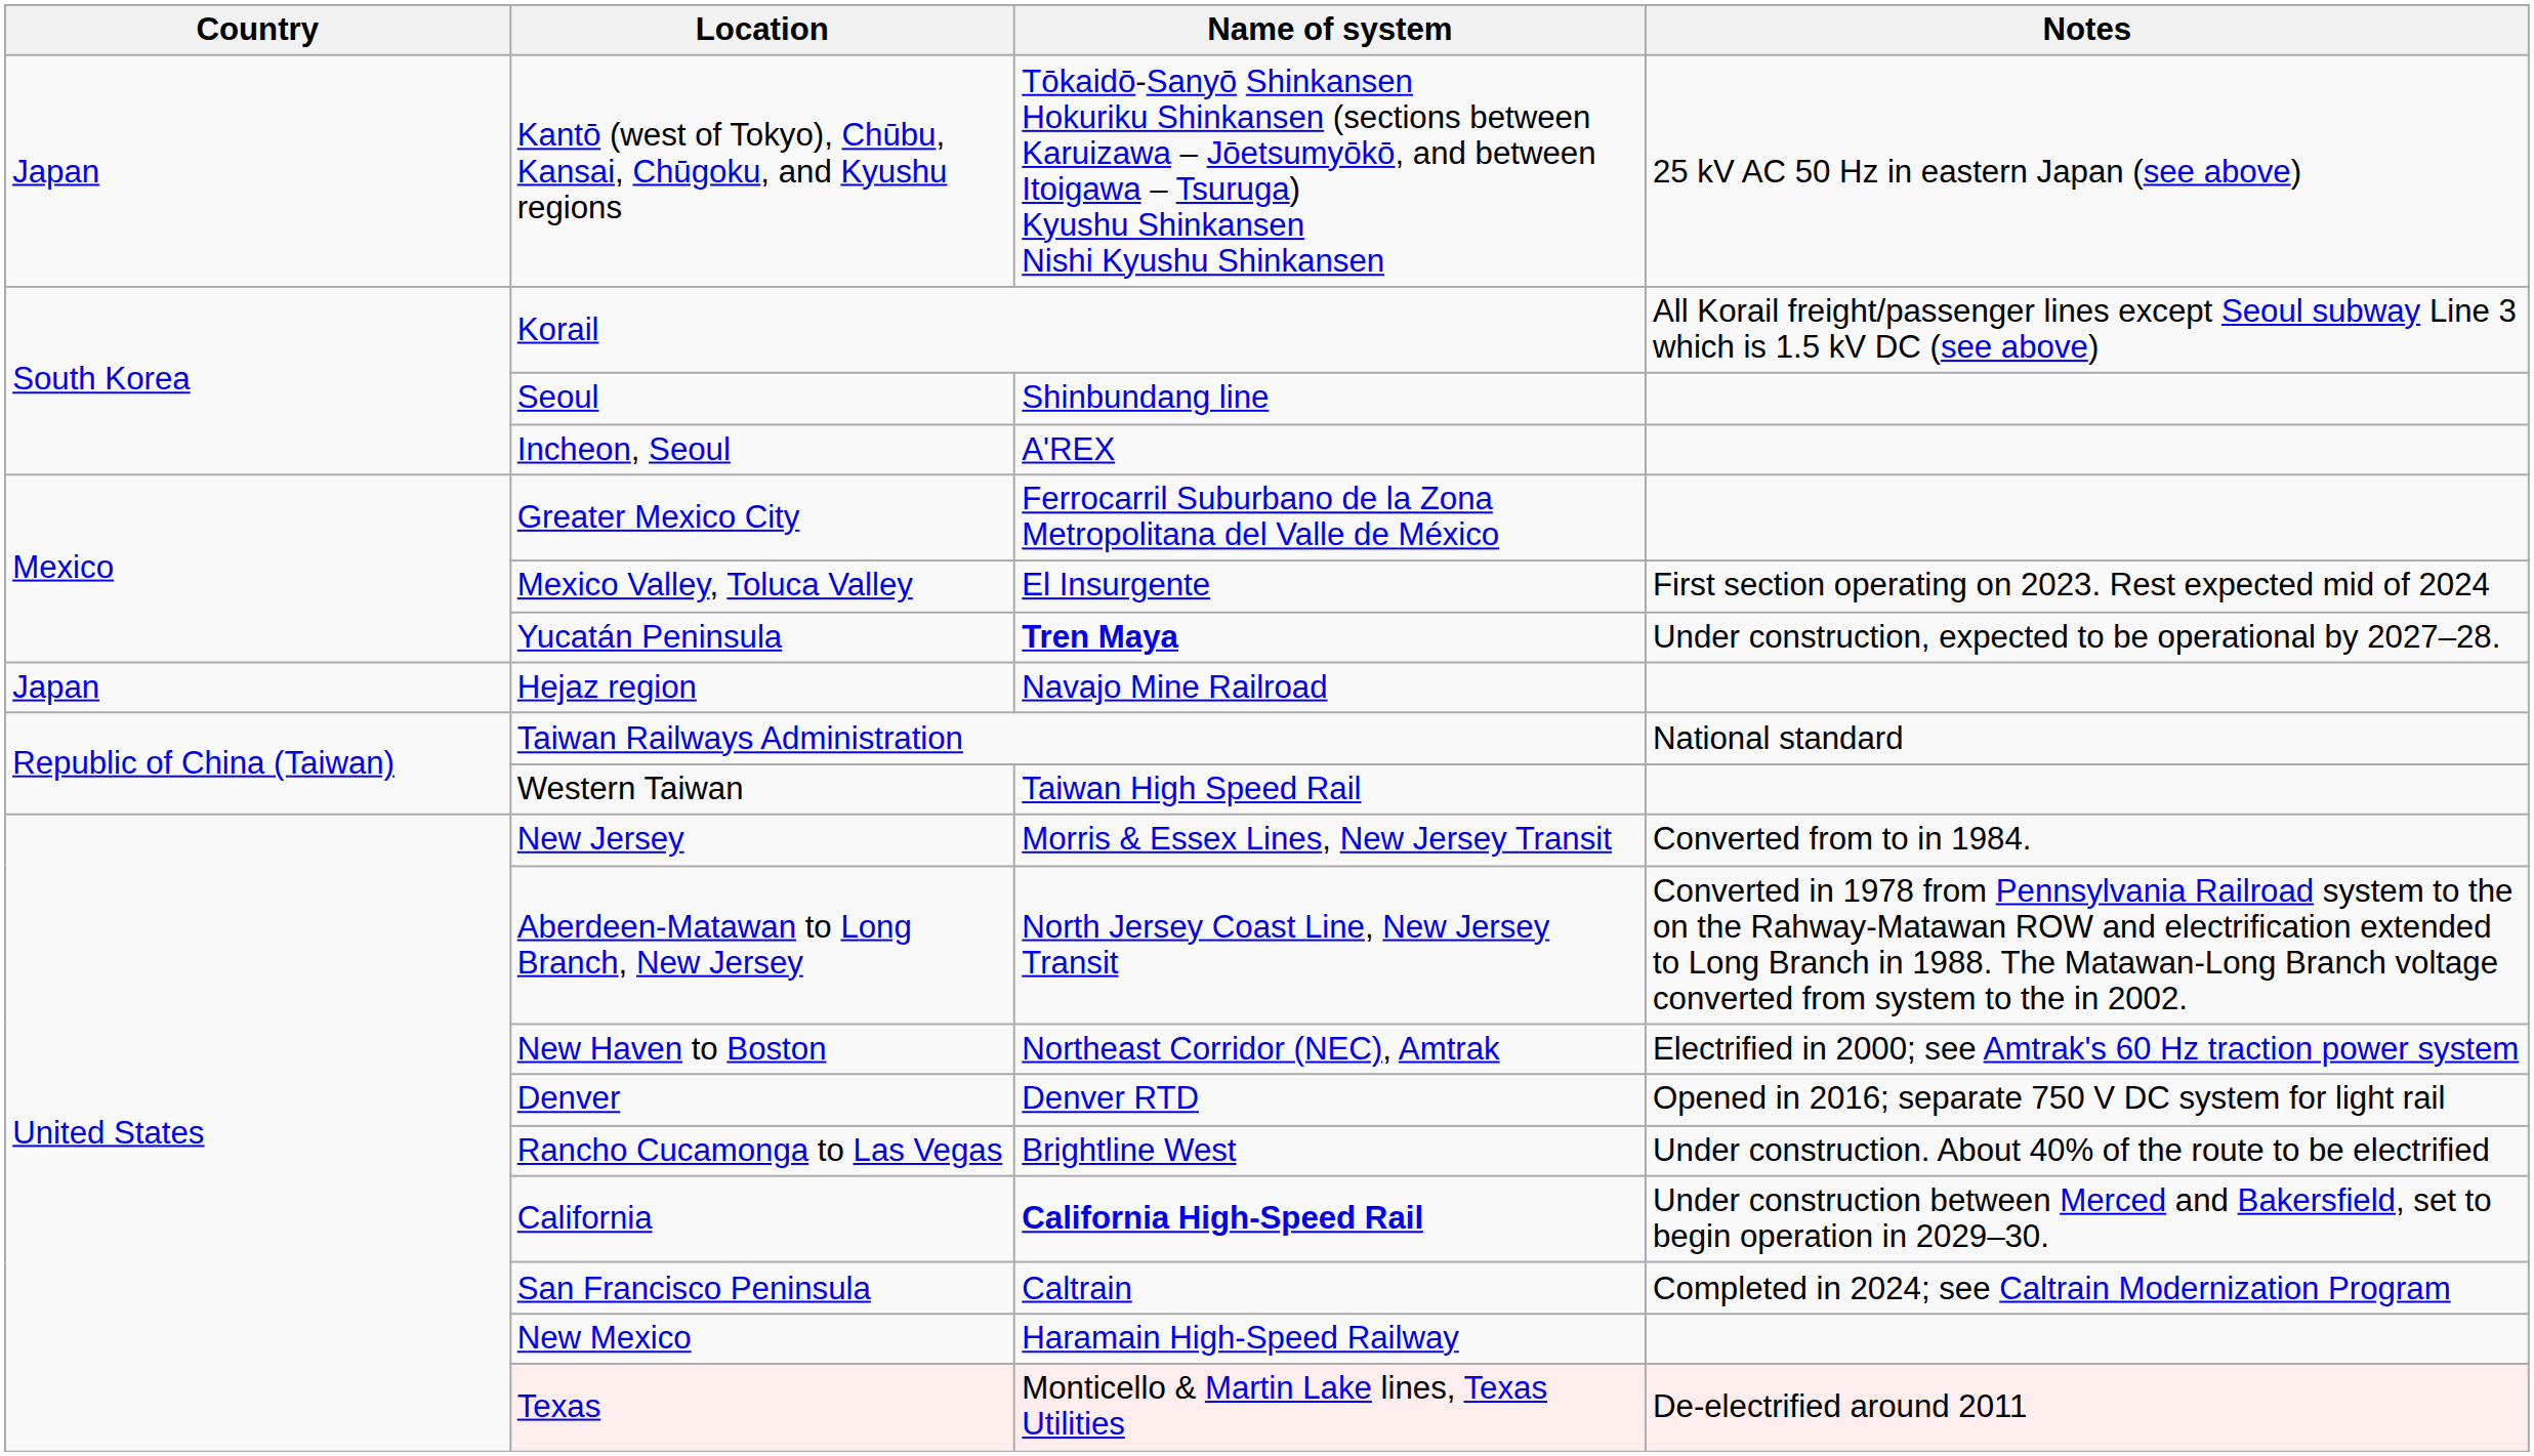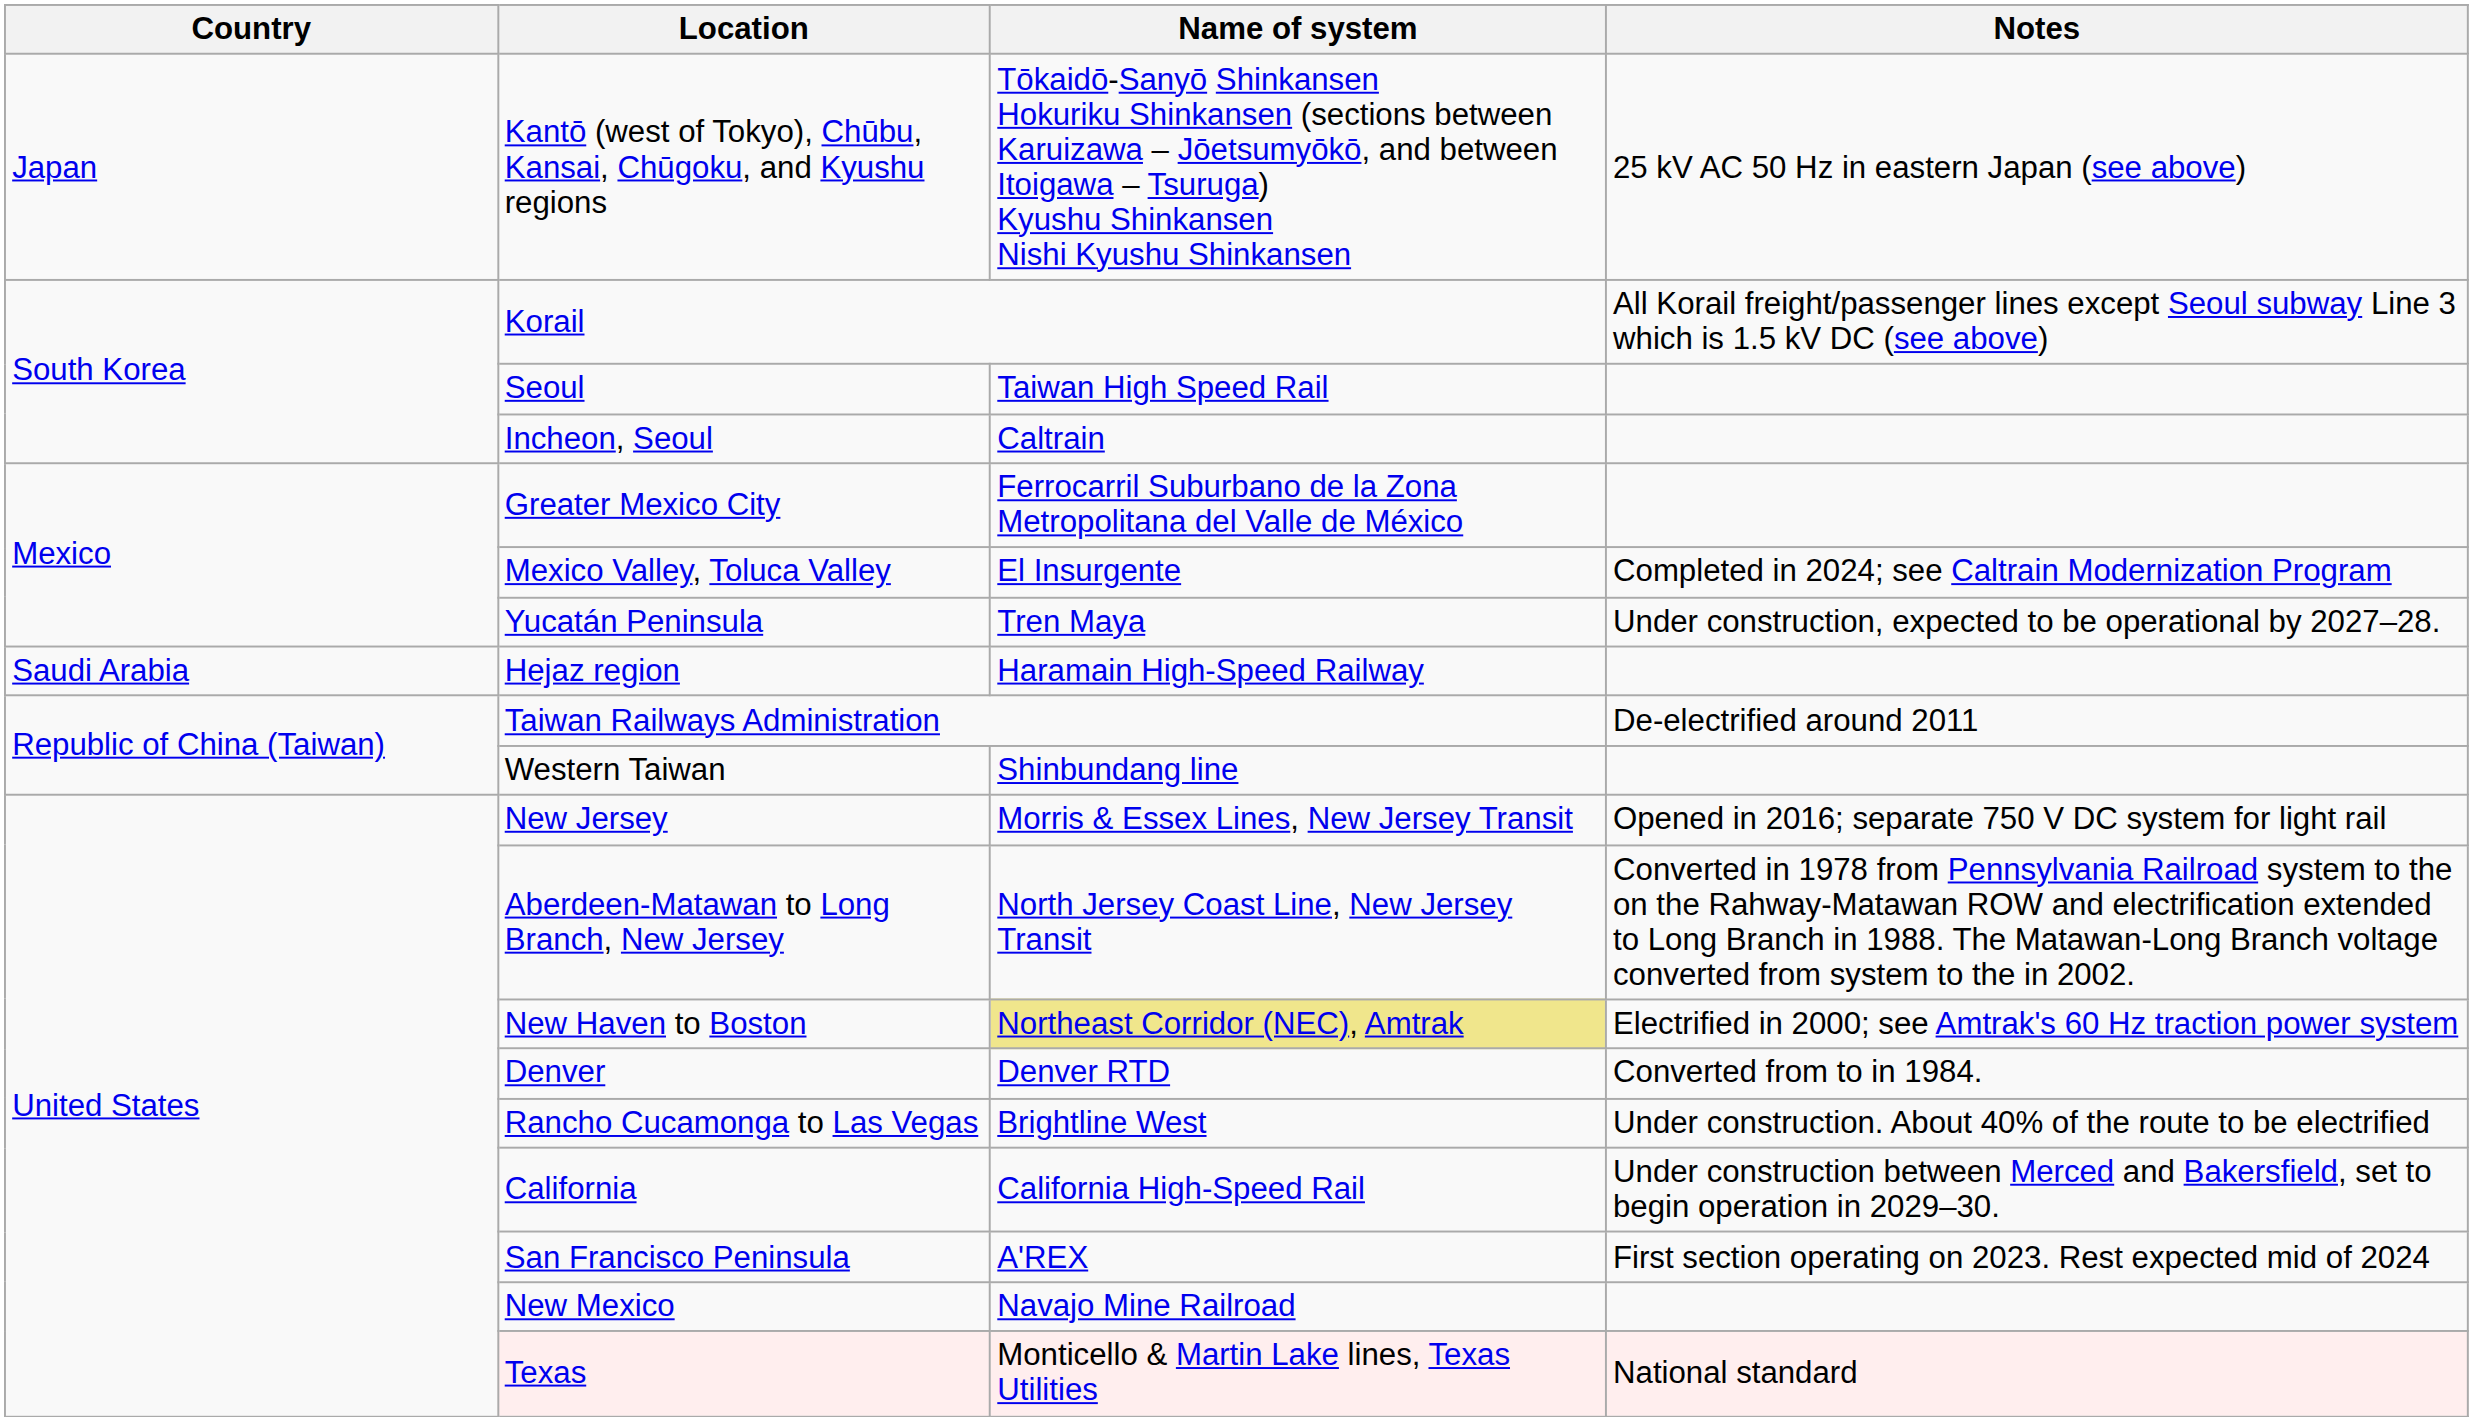Seoul | Name of system: Shinbundang line -> Taiwan High Speed Rail
Incheon, Seoul | Name of system: A'REX -> Caltrain
Mexico Valley, Toluca Valley | Notes: First section operating on 2023. Rest expected mid of 2024 -> Completed in 2024; see Caltrain Modernization Program
Yucatán Peninsula | Name of system: bold -> normal
Hejaz region | Country: Japan -> Saudi Arabia
Hejaz region | Name of system: Navajo Mine Railroad -> Haramain High-Speed Railway
Taiwan Railways Administration | Notes: National standard -> De-electrified around 2011
Western Taiwan | Name of system: Taiwan High Speed Rail -> Shinbundang line
New Jersey | Notes: Converted from to in 1984. -> Opened in 2016; separate 750 V DC system for light rail
New Haven to Boston | Name of system: no background -> khaki background
Denver | Notes: Opened in 2016; separate 750 V DC system for light rail -> Converted from to in 1984.
California | Name of system: bold -> normal
San Francisco Peninsula | Name of system: Caltrain -> A'REX
San Francisco Peninsula | Notes: Completed in 2024; see Caltrain Modernization Program -> First section operating on 2023. Rest expected mid of 2024
New Mexico | Name of system: Haramain High-Speed Railway -> Navajo Mine Railroad
Texas | Notes: De-electrified around 2011 -> National standard
